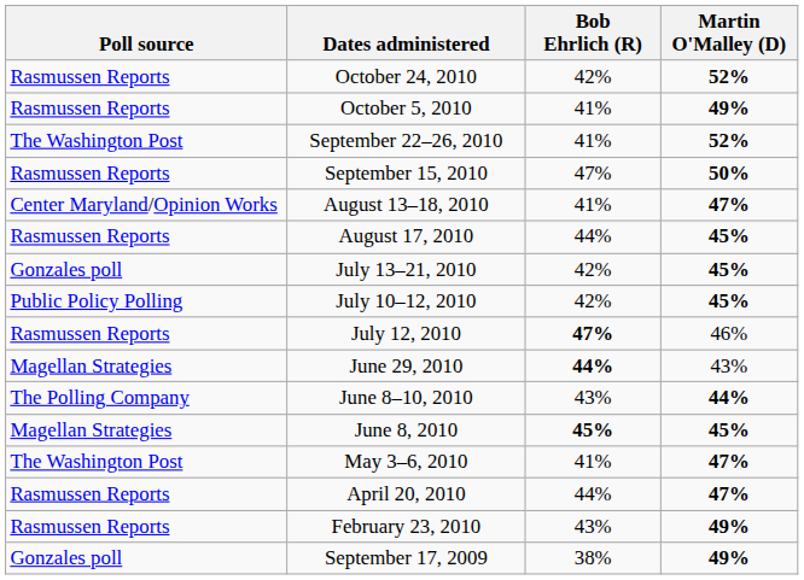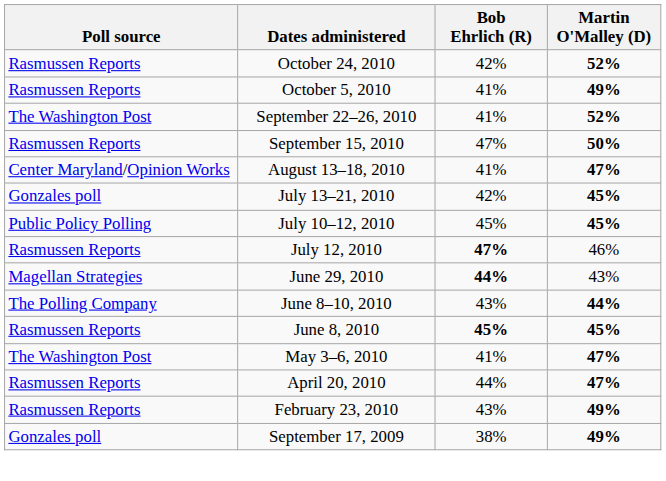- row: Rasmussen Reports | August 17, 2010 | 44% | 45%
July 10–12, 2010 | Bob Ehrlich (R): 42% -> 45%
June 8, 2010 | Poll source: Magellan Strategies -> Rasmussen Reports
